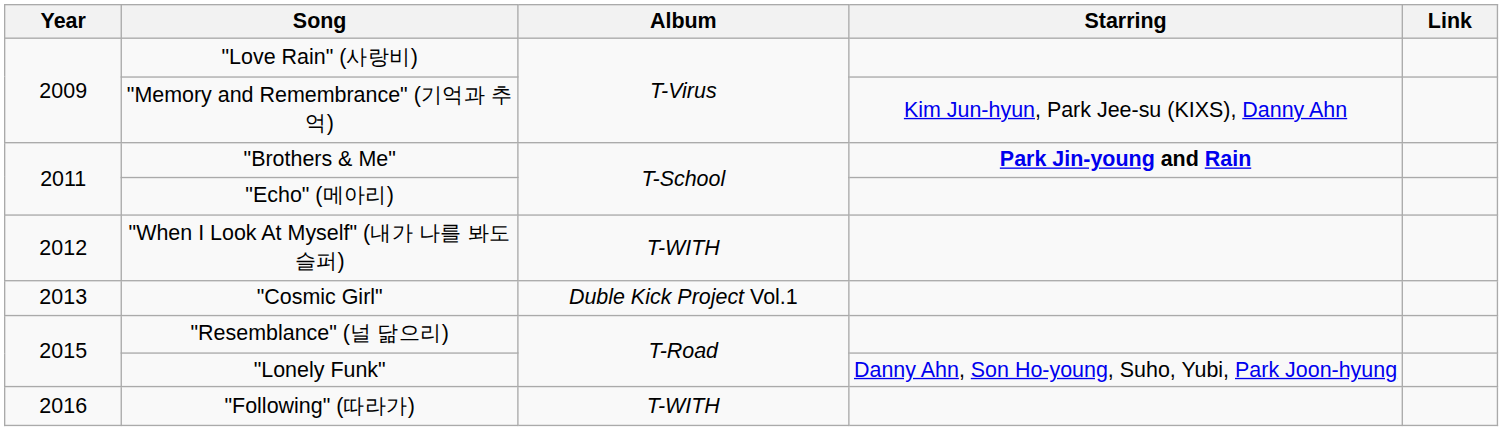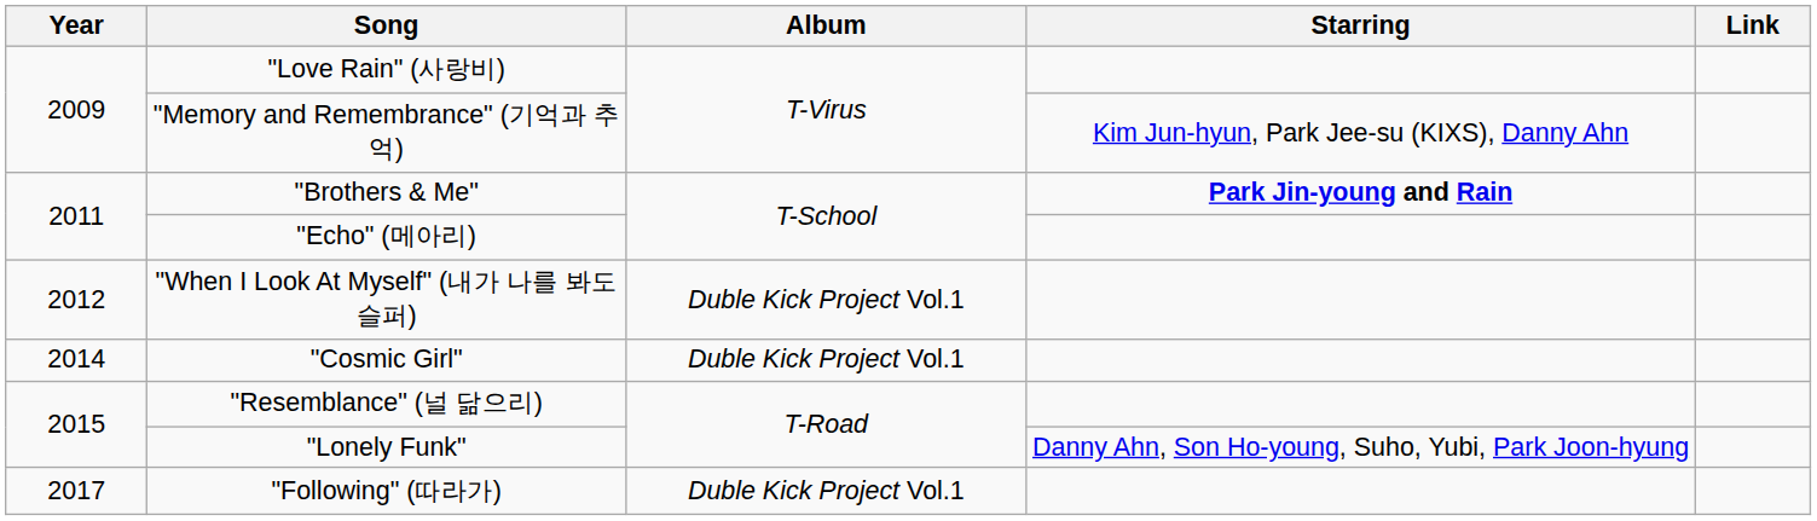"When I Look At Myself" (내가 나를 봐도 슬퍼) | Album: T-WITH -> Duble Kick Project Vol.1
"Cosmic Girl" | Year: 2013 -> 2014
"Following" (따라가) | Year: 2016 -> 2017
"Following" (따라가) | Album: T-WITH -> Duble Kick Project Vol.1
